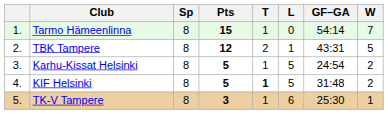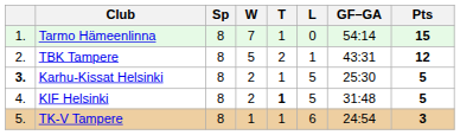columns swapped: W <-> Pts
Karhu-Kissat Helsinki | column 1: normal -> bold
Karhu-Kissat Helsinki | GF–GA: 24:54 -> 25:30
TK-V Tampere | GF–GA: 25:30 -> 24:54
